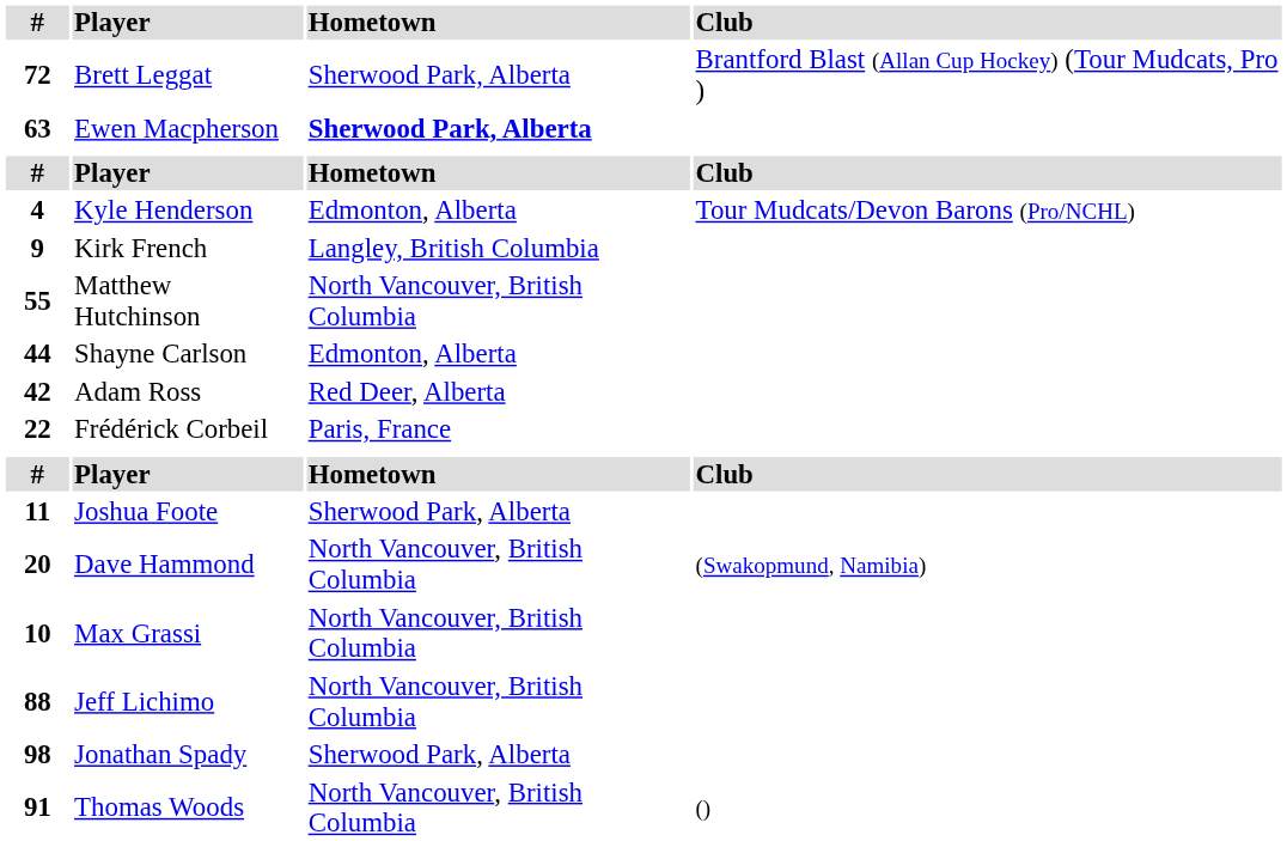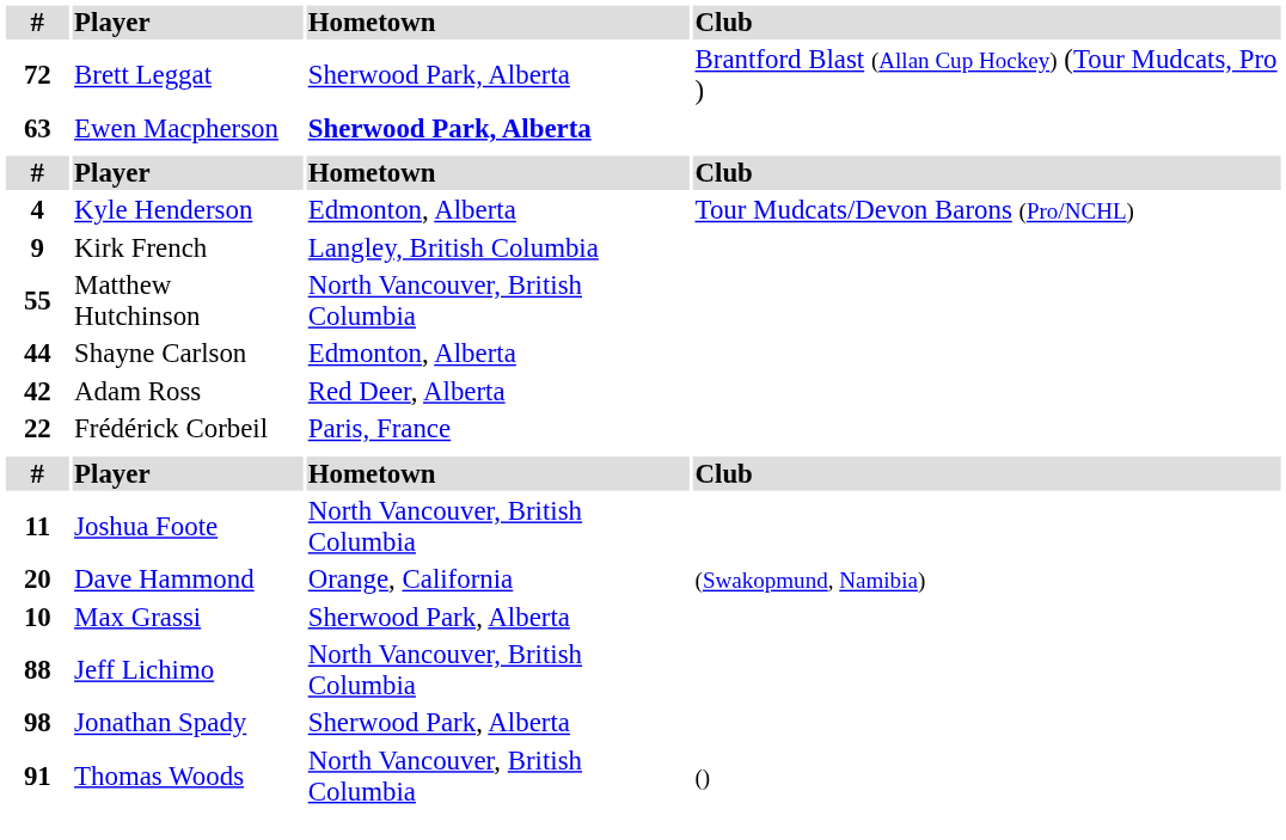11 | Hometown: Sherwood Park, Alberta -> North Vancouver, British Columbia
20 | Hometown: North Vancouver, British Columbia -> Orange, California
10 | Hometown: North Vancouver, British Columbia -> Sherwood Park, Alberta
